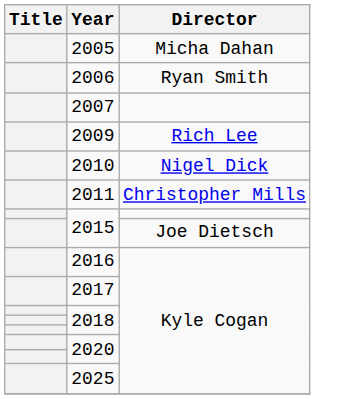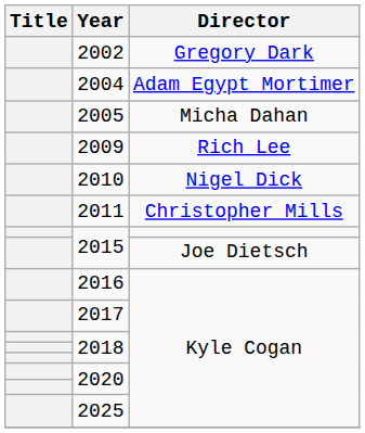+ row: 2002 | Gregory Dark
+ row: 2004 | Adam Egypt Mortimer
- row: 2006 | Ryan Smith
- row: 2007
